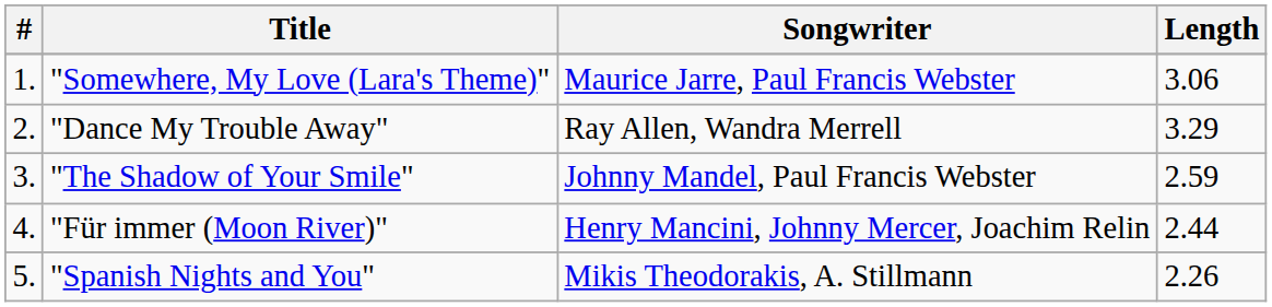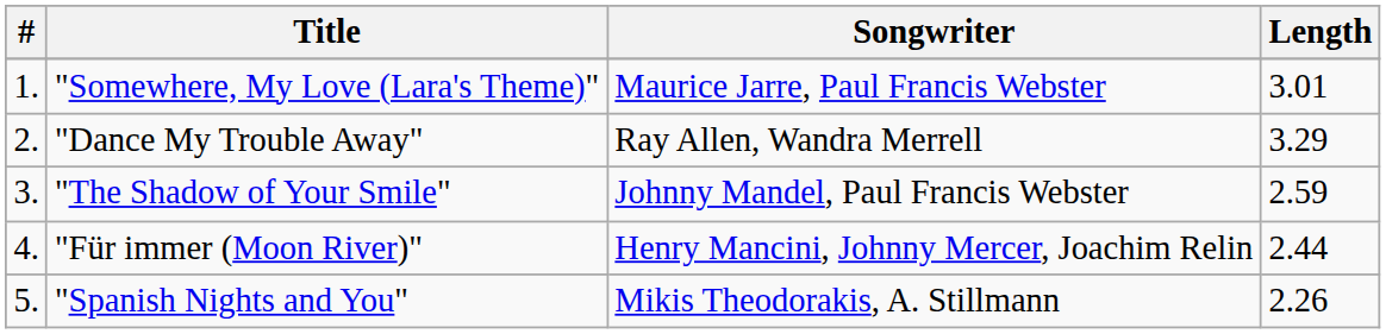"Somewhere, My Love (Lara's Theme)" | Length: 3.06 -> 3.01
